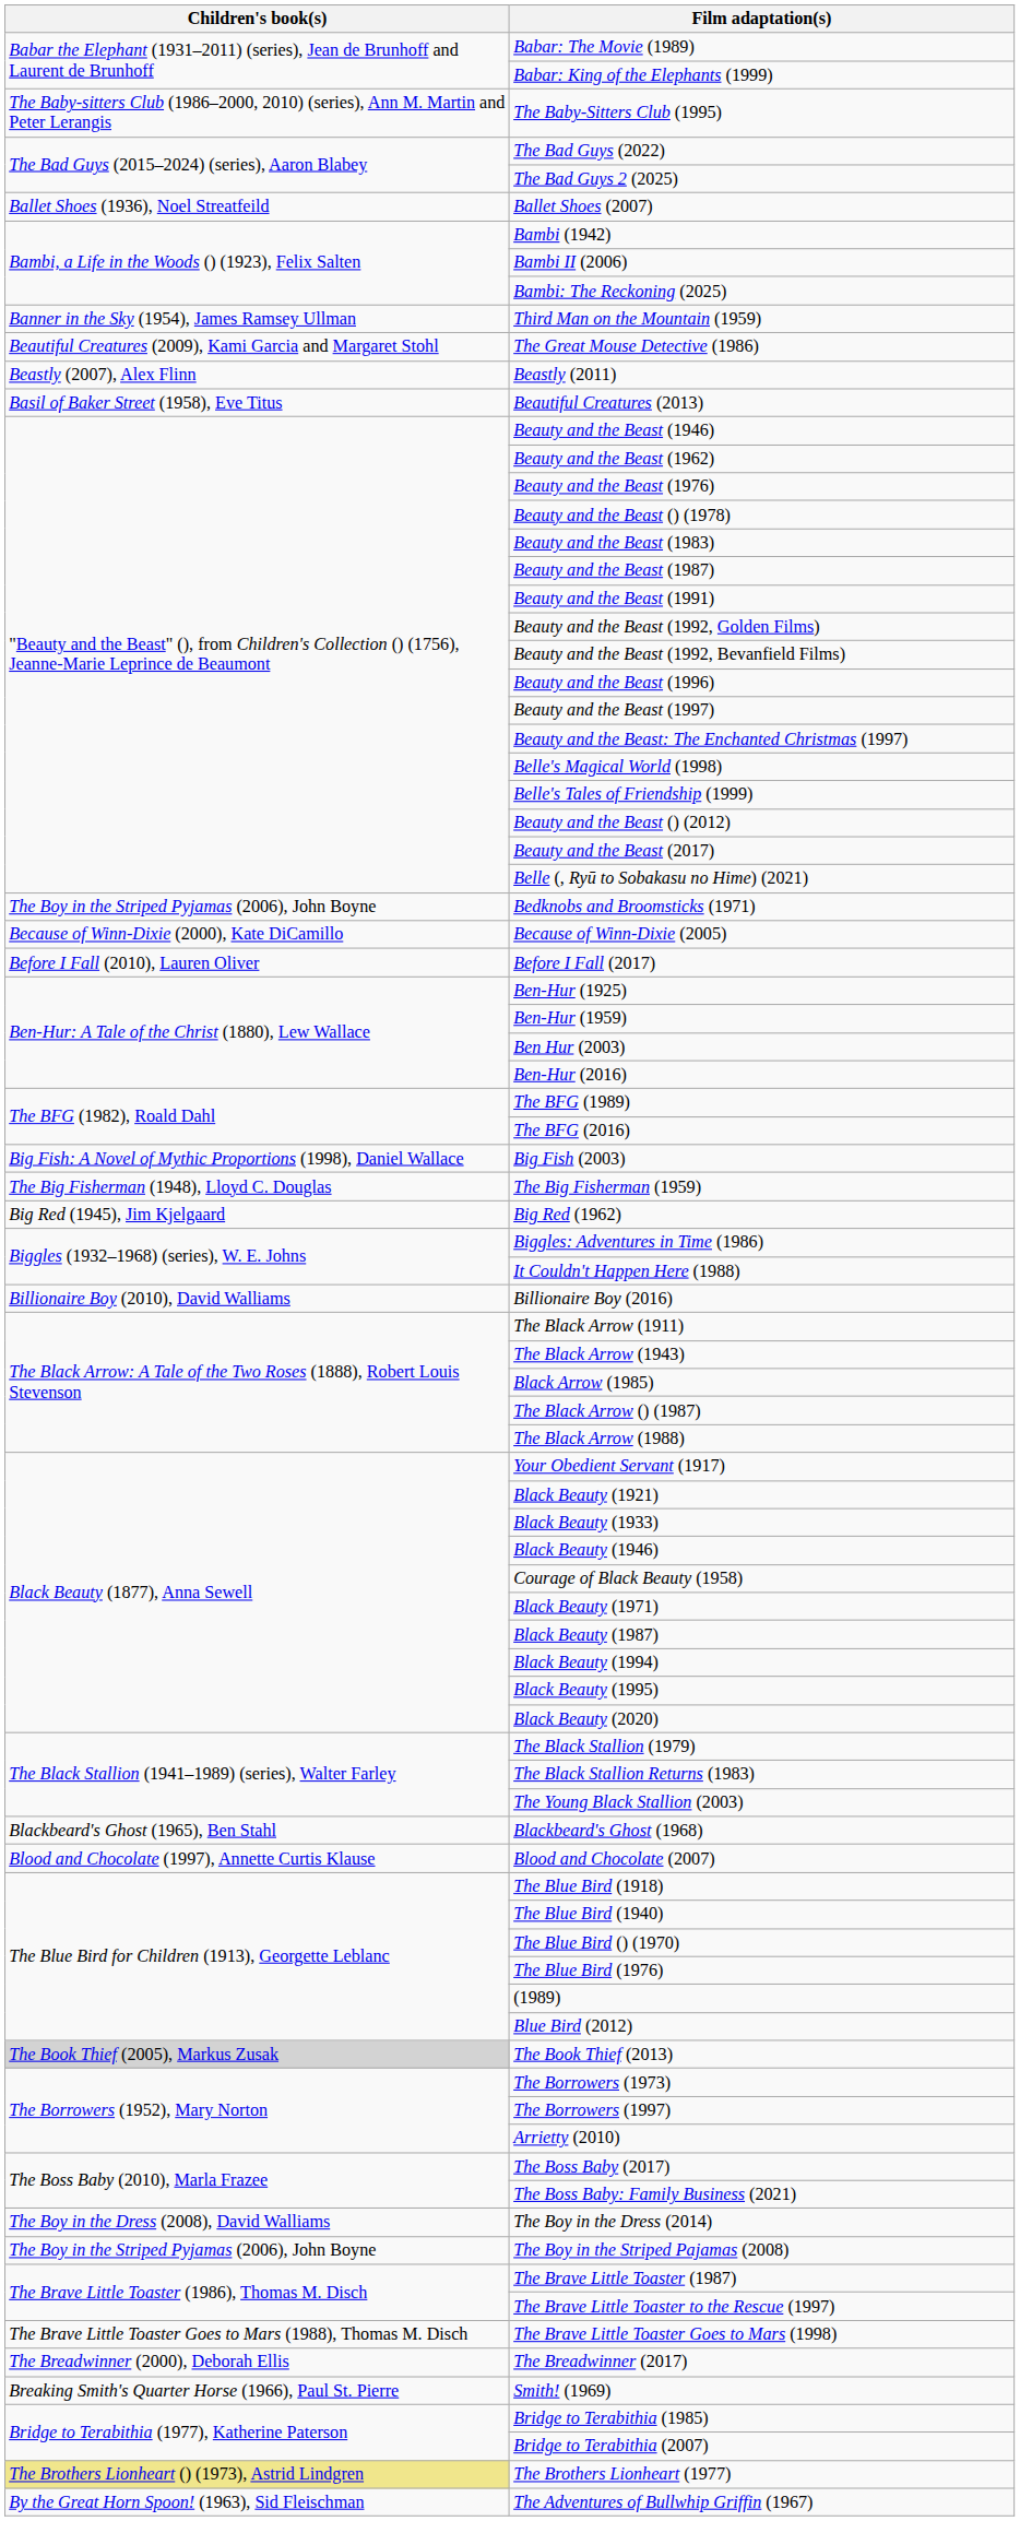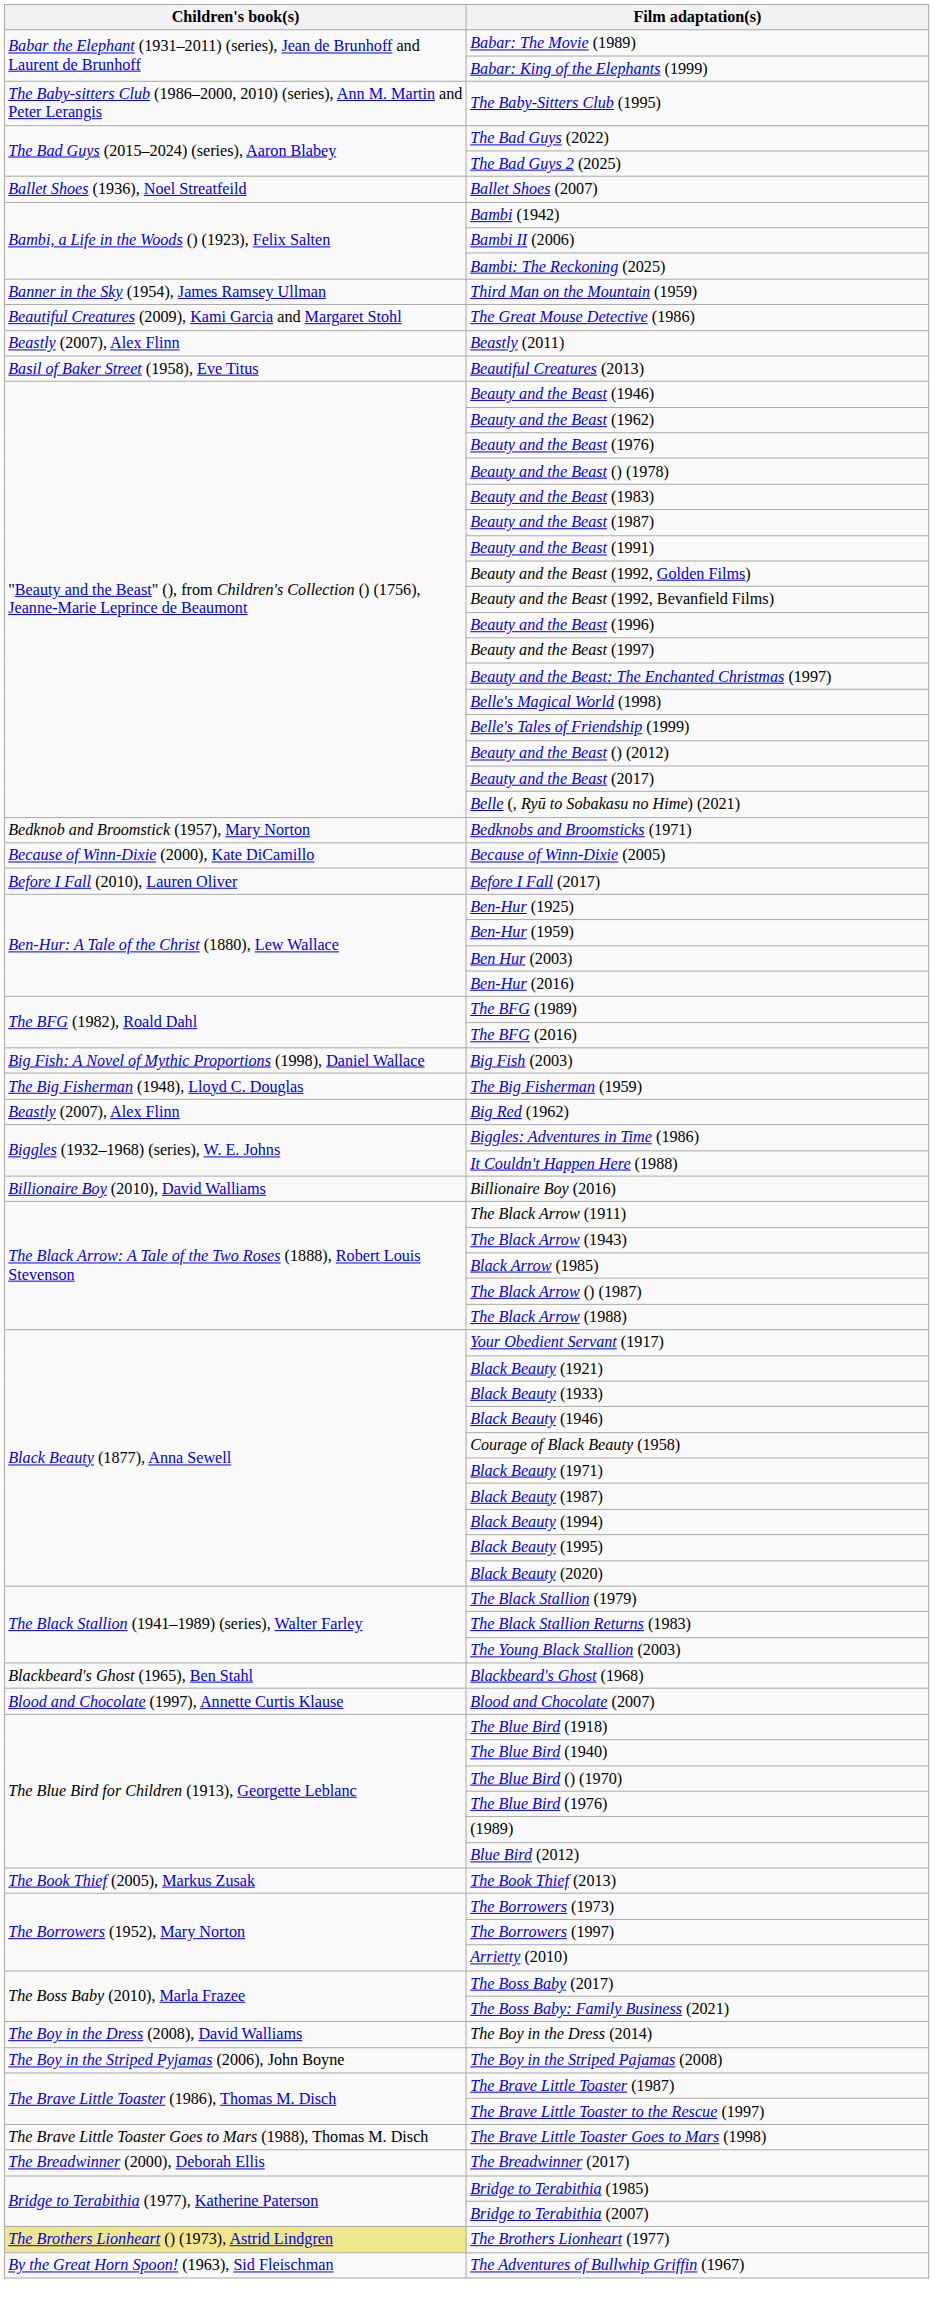Bedknobs and Broomsticks (1971) | Children's book(s): The Boy in the Striped Pyjamas (2006), John Boyne -> Bedknob and Broomstick (1957), Mary Norton
Big Red (1962) | Children's book(s): Big Red (1945), Jim Kjelgaard -> Beastly (2007), Alex Flinn
The Book Thief (2013) | Children's book(s): lightgrey background -> no background
- row: Breaking Smith's Quarter Horse (1966), Paul St. Pierre | Smith! (1969)
